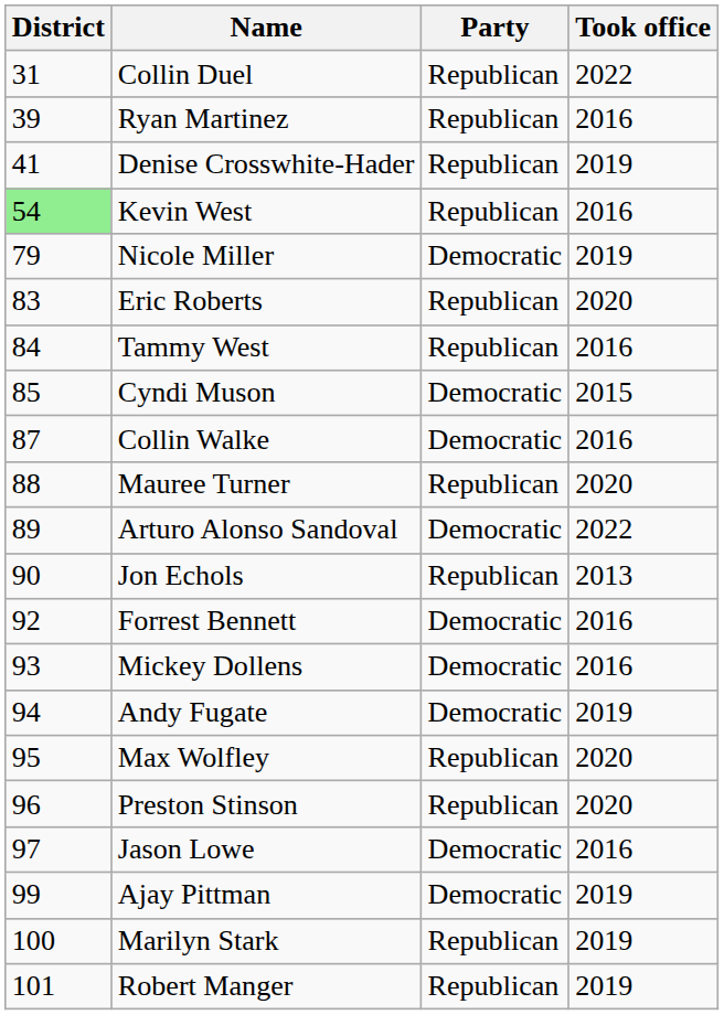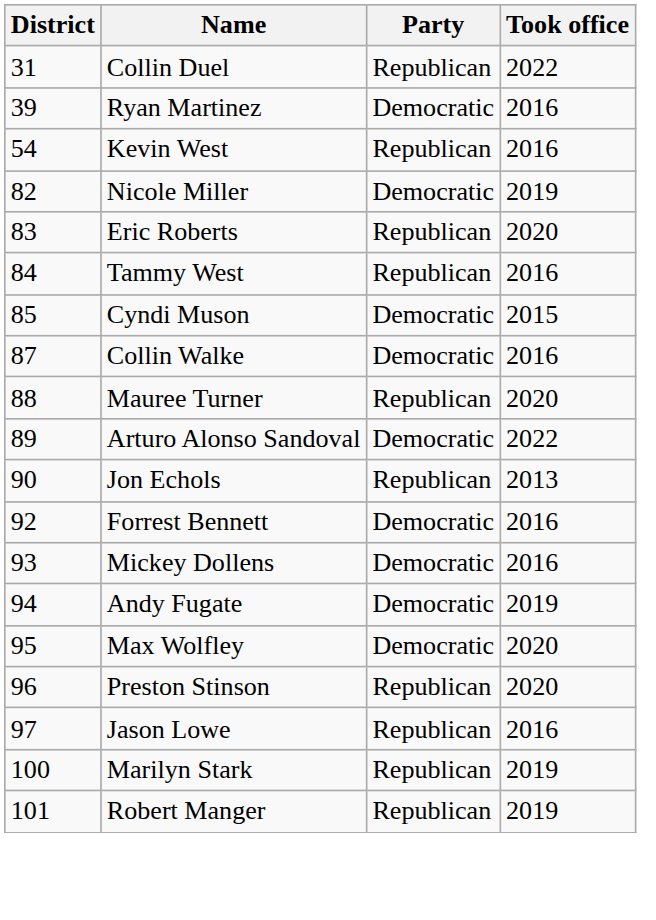Ryan Martinez | Party: Republican -> Democratic
- row: 41 | Denise Crosswhite-Hader | Republican | 2019
Kevin West | District: lightgreen background -> no background
Nicole Miller | District: 79 -> 82
Max Wolfley | Party: Republican -> Democratic
Jason Lowe | Party: Democratic -> Republican
- row: 99 | Ajay Pittman | Democratic | 2019
